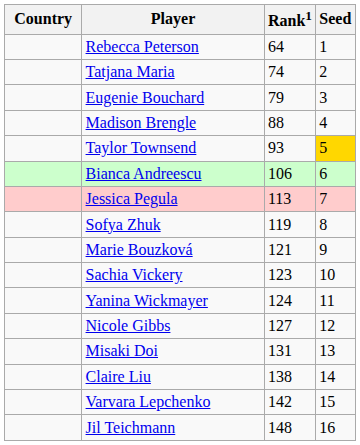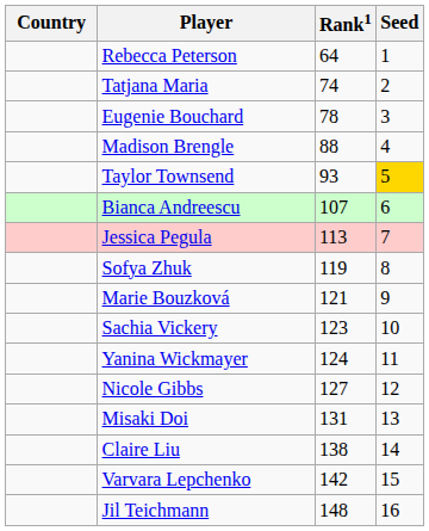Eugenie Bouchard | Rank1: 79 -> 78
Bianca Andreescu | Rank1: 106 -> 107
